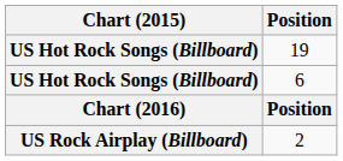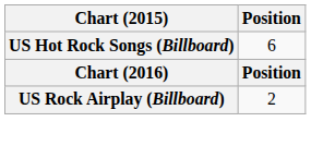- row: US Hot Rock Songs (Billboard) | 19
